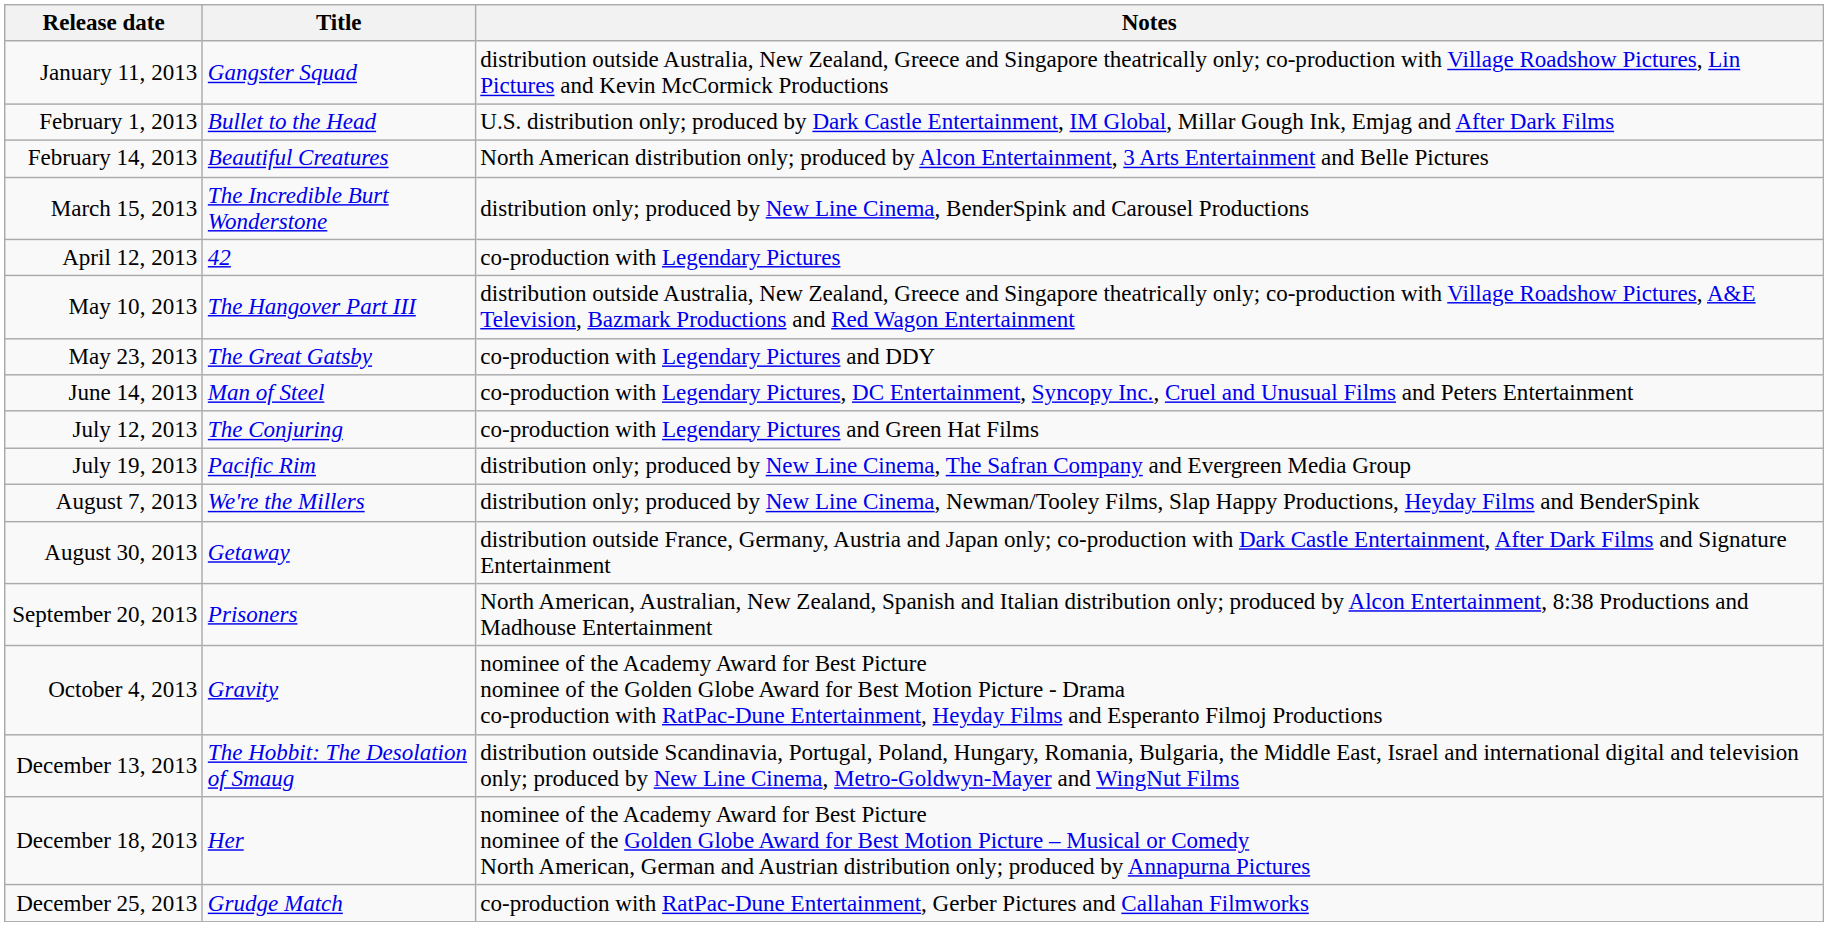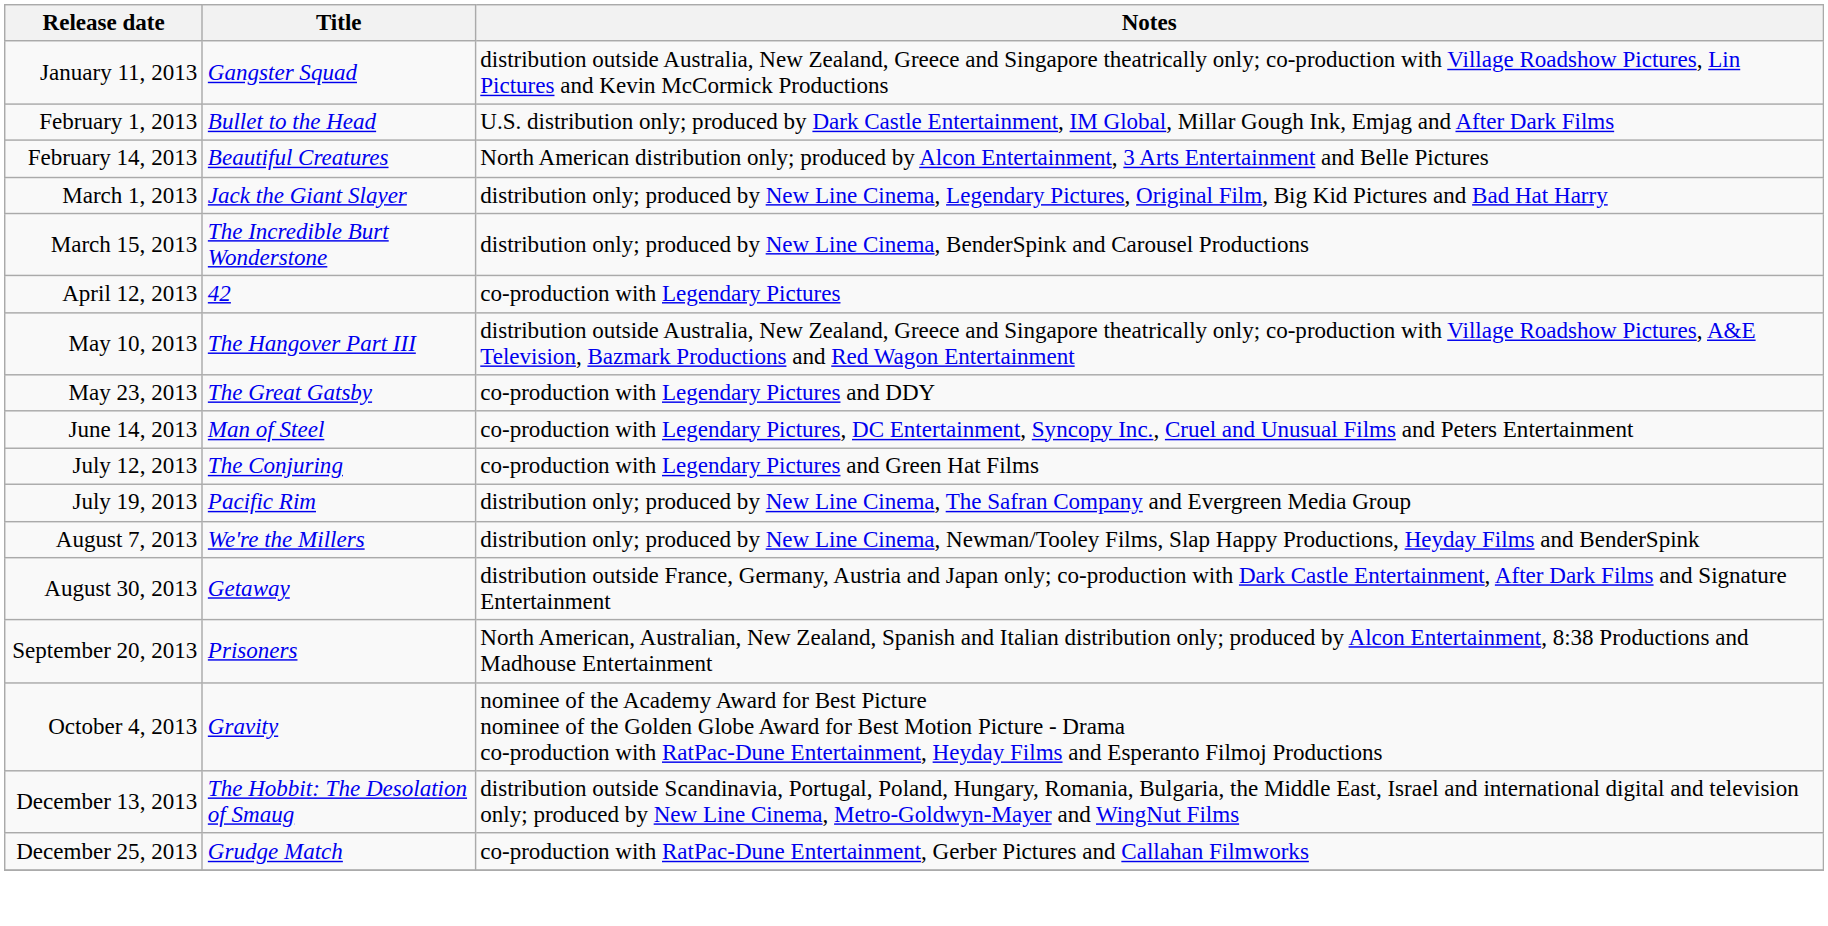+ row: March 1, 2013 | Jack the Giant Slayer | distribution only; produced by New Line Cinema, Legendary Pictures, Original Film, Big Kid Pictures and Bad Hat Harry
- row: December 18, 2013 | Her | nominee of the Academy Award for Best Picture nominee of the Golden Globe Award for Best Motion Picture – Musical or Comedy North American, German and Austrian distribution only; produced by Annapurna Pictures
